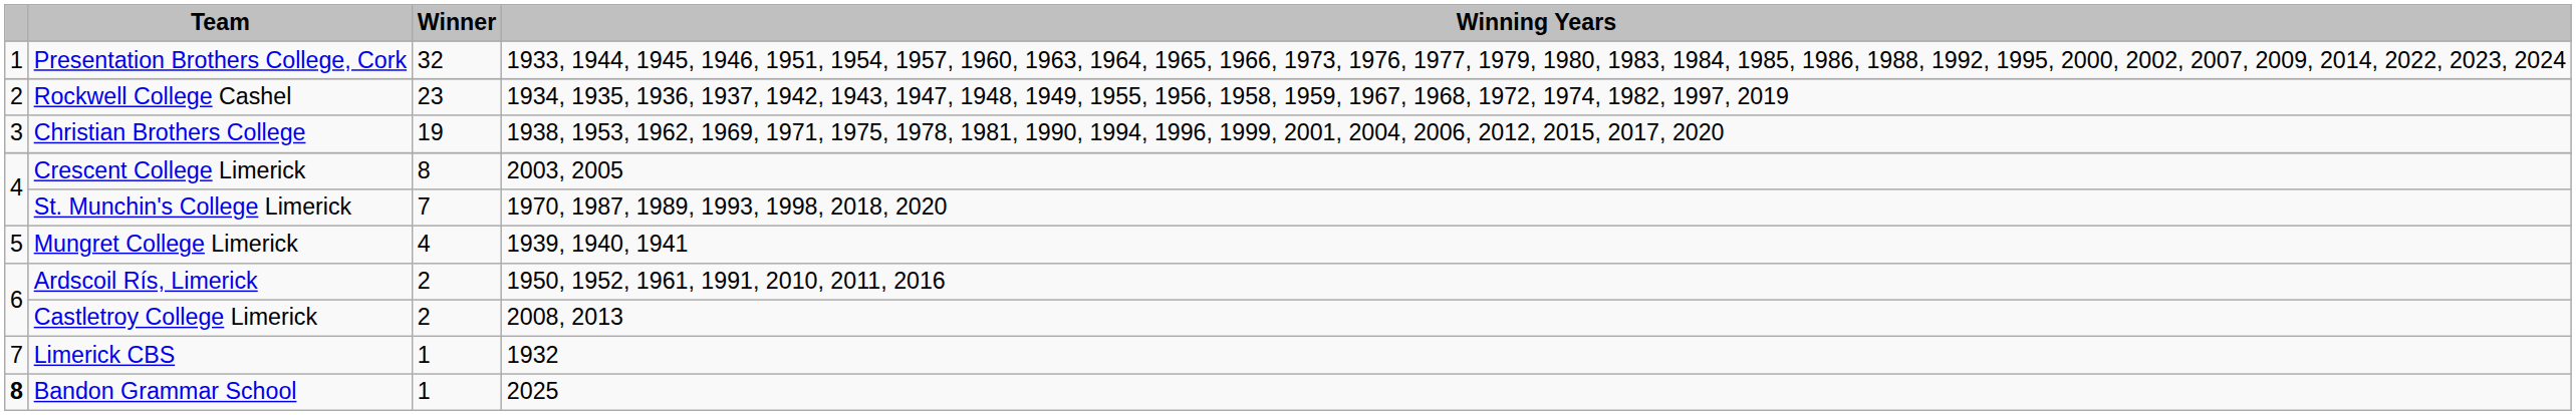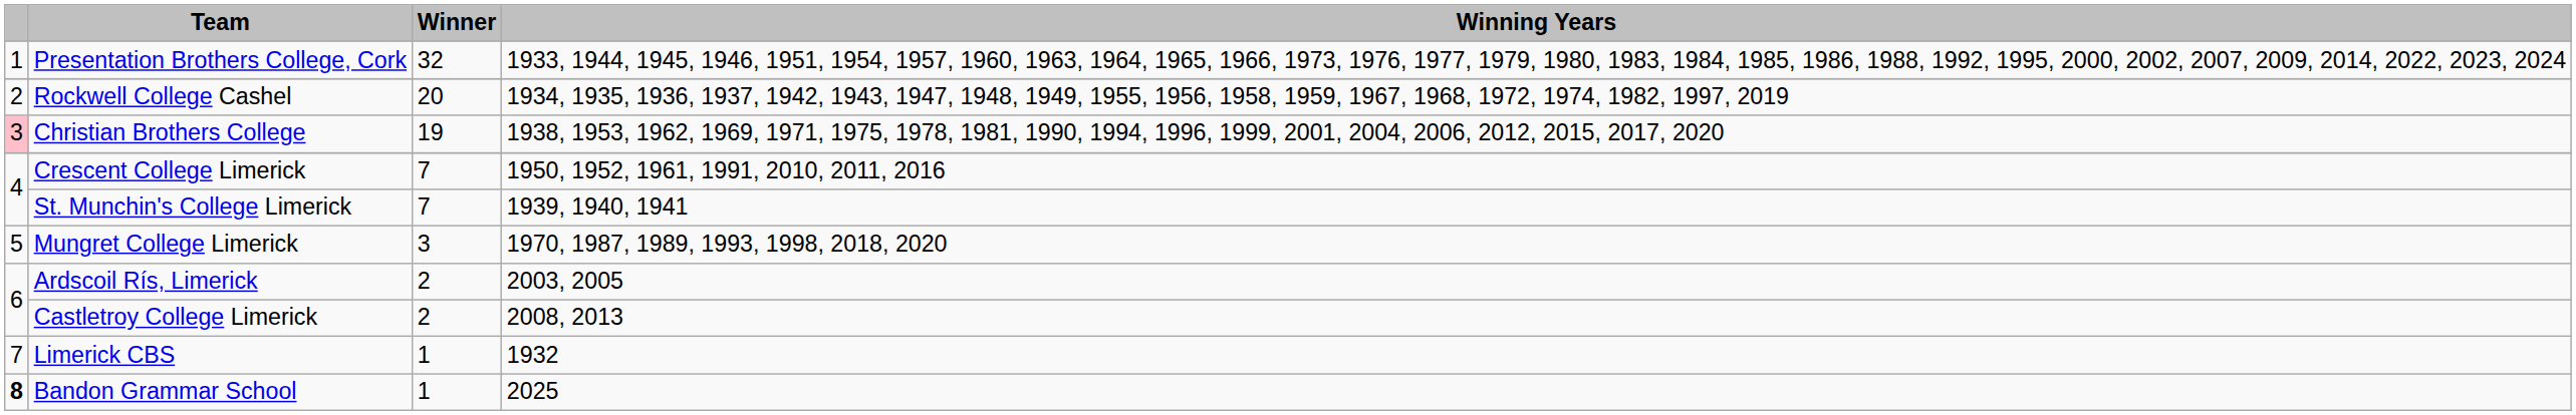Rockwell College Cashel | Winner: 23 -> 20
Christian Brothers College | column 1: no background -> pink background
Crescent College Limerick | Winner: 8 -> 7
Crescent College Limerick | Winning Years: 2003, 2005 -> 1950, 1952, 1961, 1991, 2010, 2011, 2016
St. Munchin's College Limerick | Winning Years: 1970, 1987, 1989, 1993, 1998, 2018, 2020 -> 1939, 1940, 1941
Mungret College Limerick | Winner: 4 -> 3
Mungret College Limerick | Winning Years: 1939, 1940, 1941 -> 1970, 1987, 1989, 1993, 1998, 2018, 2020
Ardscoil Rís, Limerick | Winning Years: 1950, 1952, 1961, 1991, 2010, 2011, 2016 -> 2003, 2005
